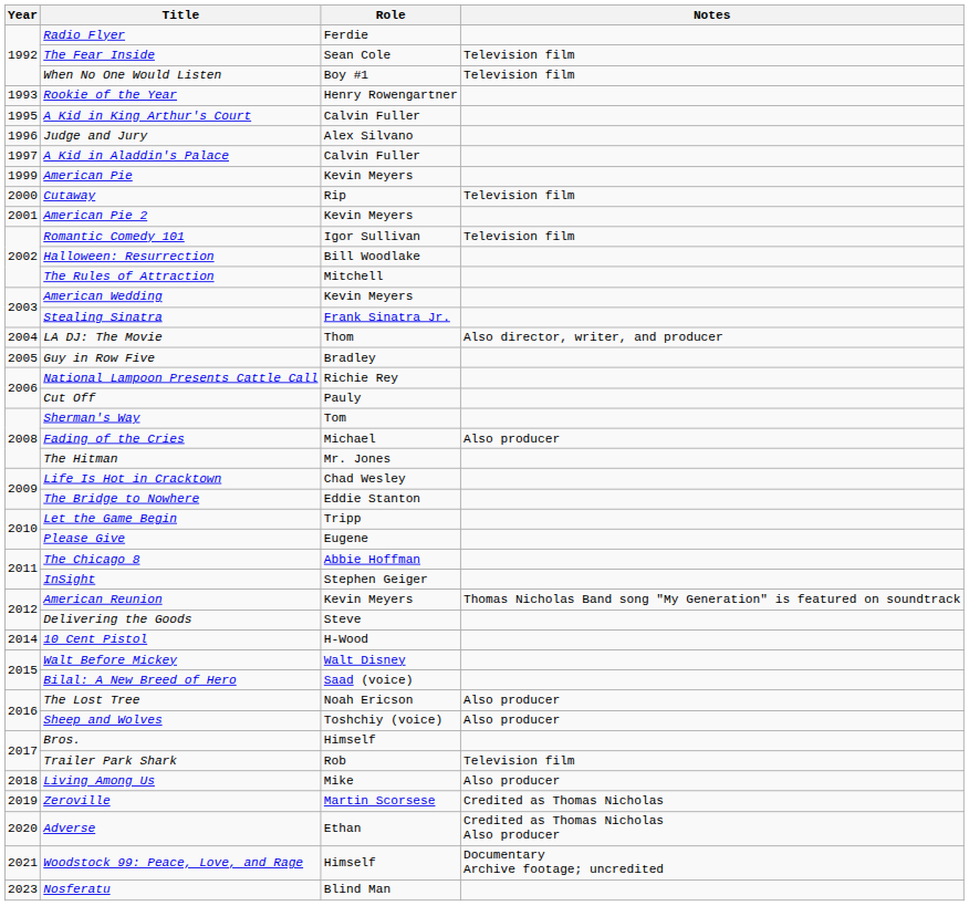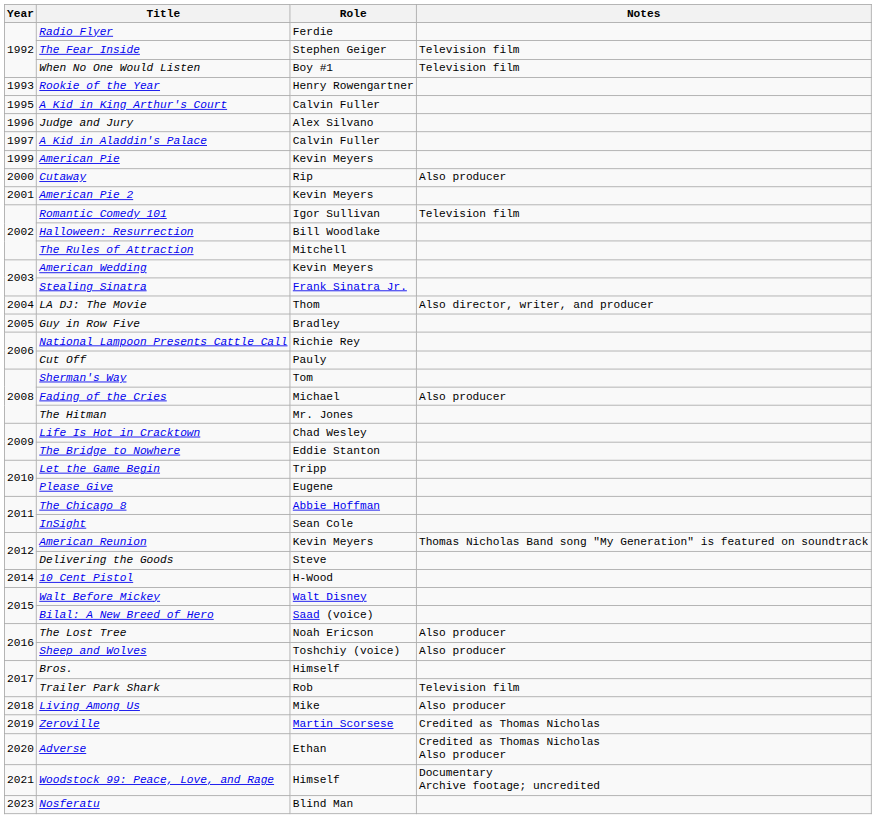The Fear Inside | Role: Sean Cole -> Stephen Geiger
Cutaway | Notes: Television film -> Also producer
InSight | Role: Stephen Geiger -> Sean Cole
